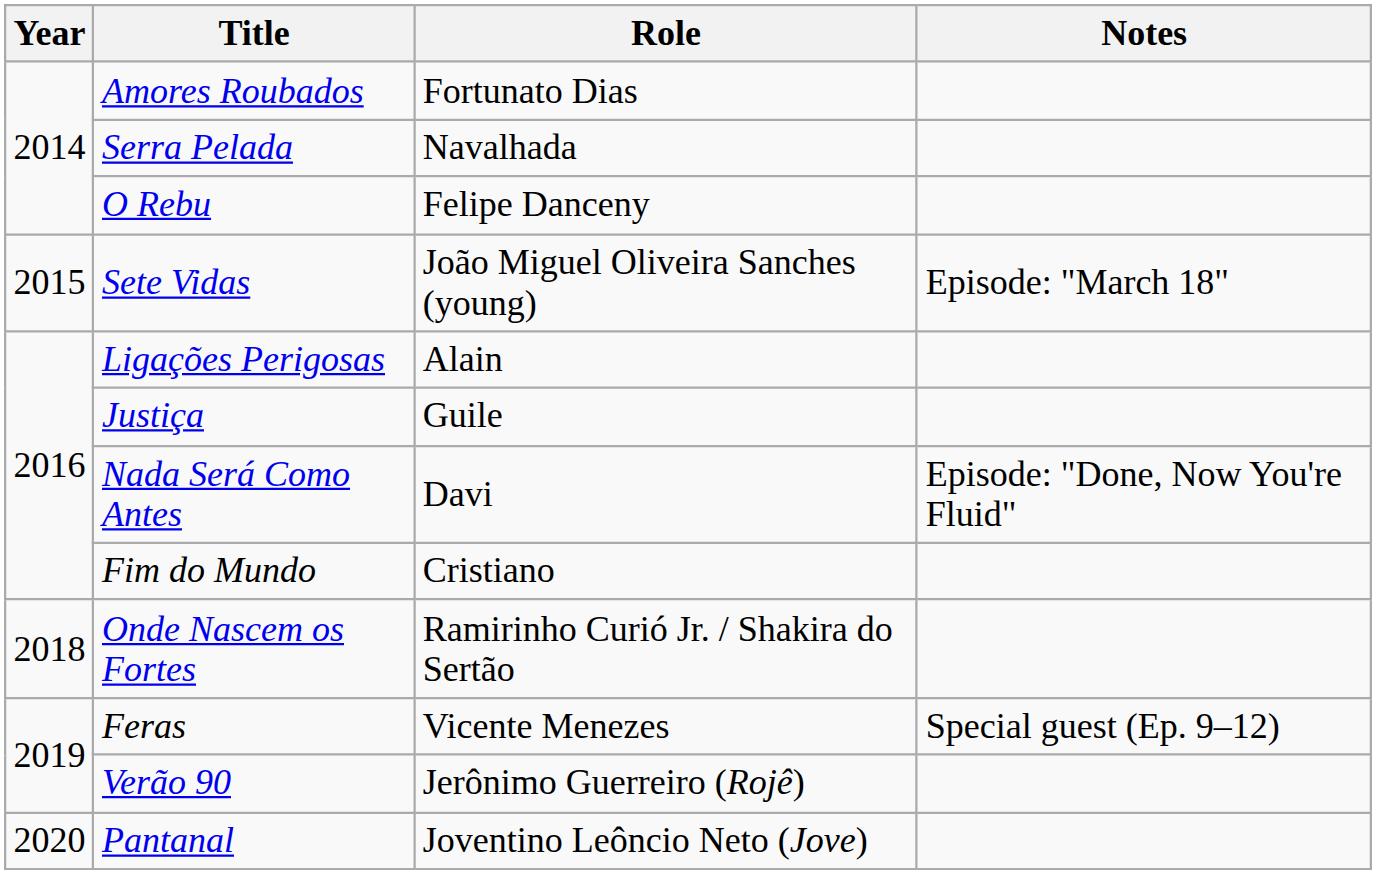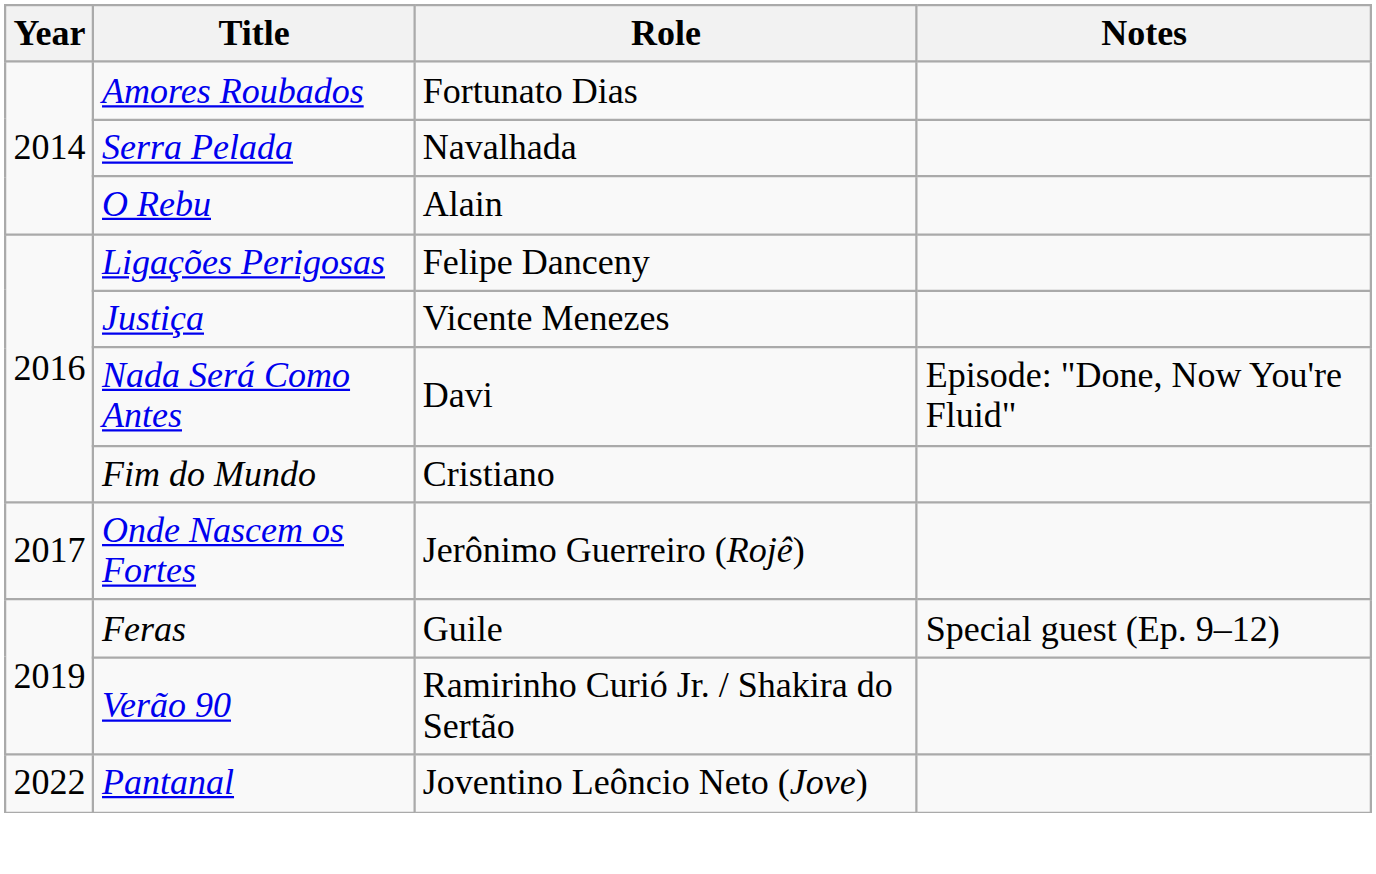O Rebu | Role: Felipe Danceny -> Alain
- row: 2015 | Sete Vidas | João Miguel Oliveira Sanches (young) | Episode: "March 18"
Ligações Perigosas | Role: Alain -> Felipe Danceny
Justiça | Role: Guile -> Vicente Menezes
Onde Nascem os Fortes | Year: 2018 -> 2017
Onde Nascem os Fortes | Role: Ramirinho Curió Jr. / Shakira do Sertão -> Jerônimo Guerreiro (Rojê)
Feras | Role: Vicente Menezes -> Guile
Verão 90 | Role: Jerônimo Guerreiro (Rojê) -> Ramirinho Curió Jr. / Shakira do Sertão
Pantanal | Year: 2020 -> 2022
